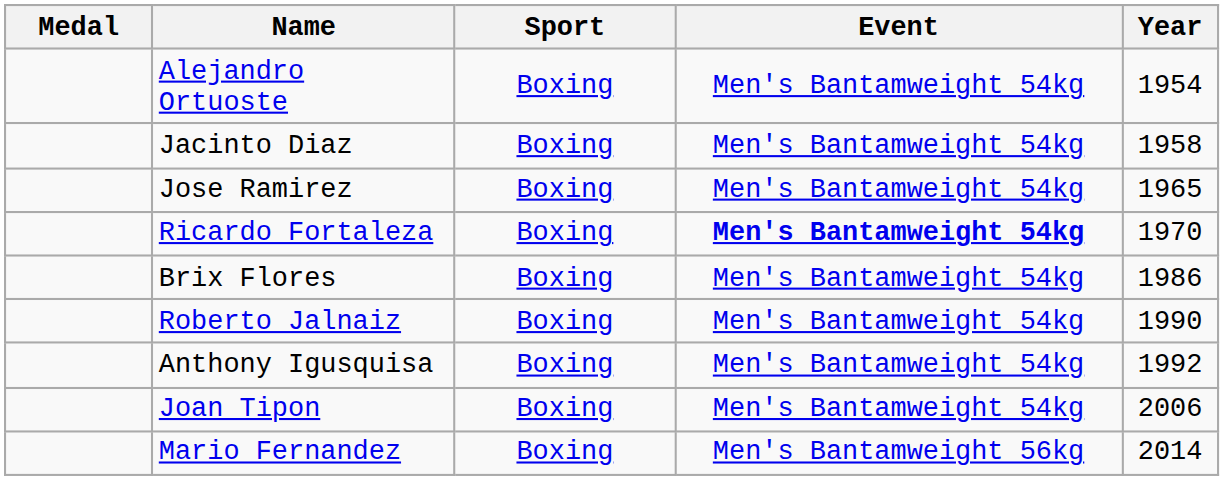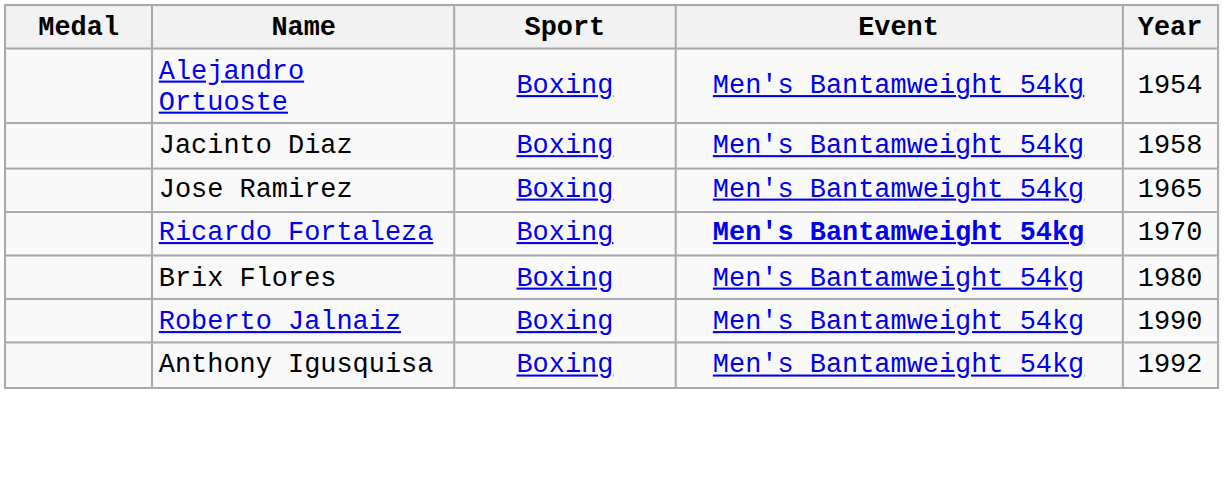Brix Flores | Year: 1986 -> 1980
- row: Joan Tipon | Boxing | Men's Bantamweight 54kg | 2006
- row: Mario Fernandez | Boxing | Men's Bantamweight 56kg | 2014
